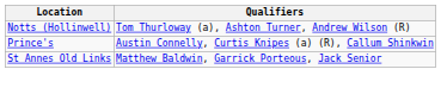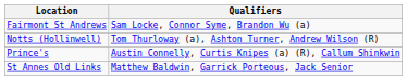+ row: Fairmont St Andrews | Sam Locke, Connor Syme, Brandon Wu (a)
